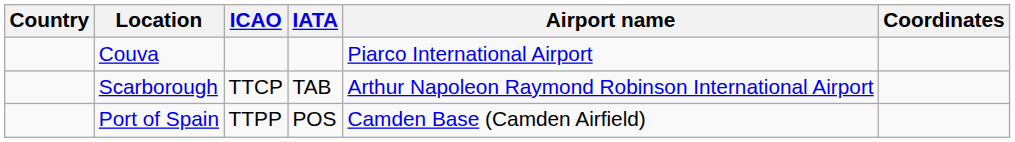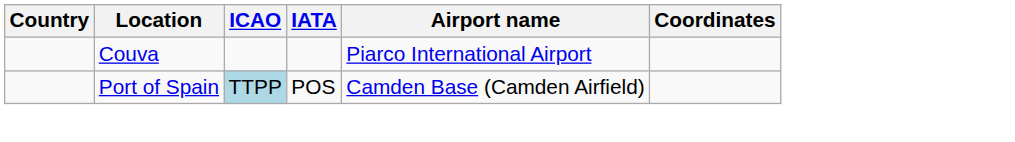- row: Scarborough | TTCP | TAB | Arthur Napoleon Raymond Robinson International Airport
Port of Spain | ICAO: no background -> lightblue background
